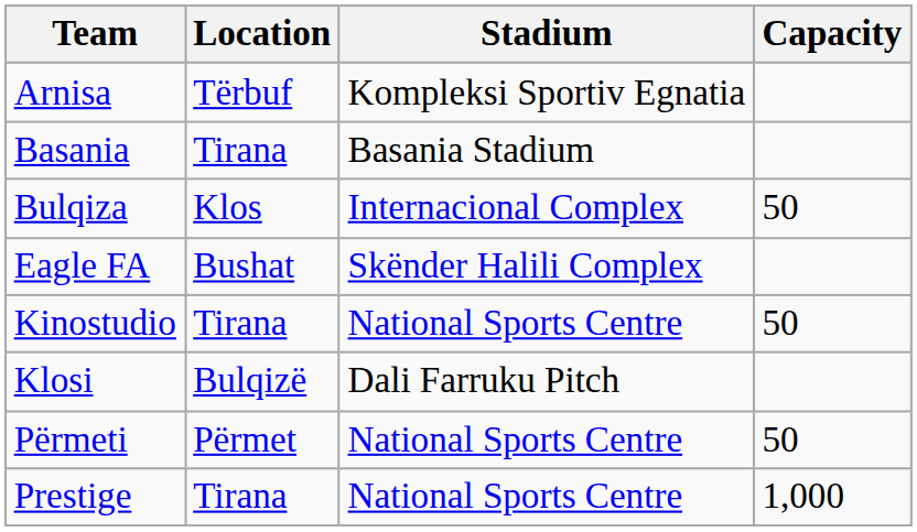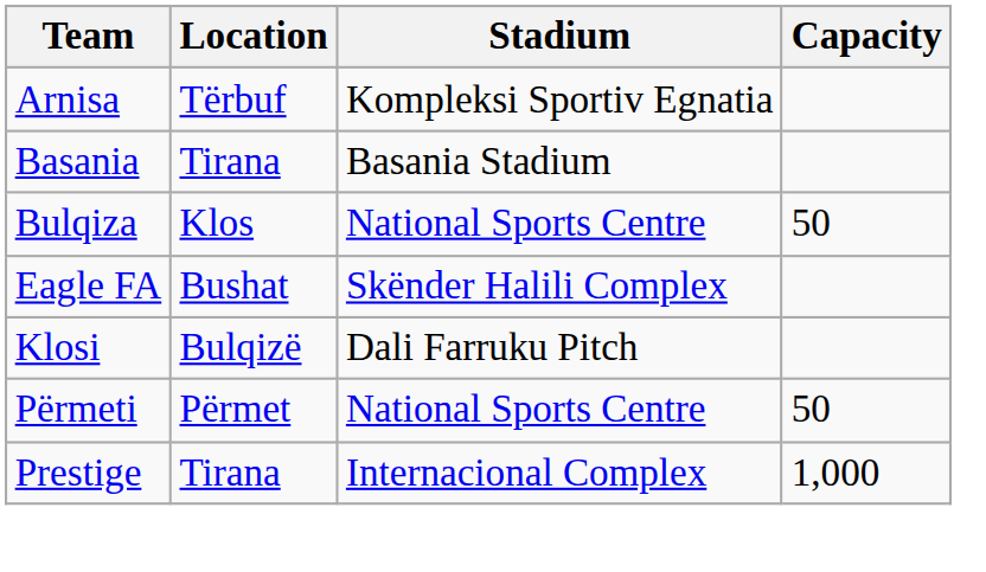Bulqiza | Stadium: Internacional Complex -> National Sports Centre
- row: Kinostudio | Tirana | National Sports Centre | 50
Prestige | Stadium: National Sports Centre -> Internacional Complex
